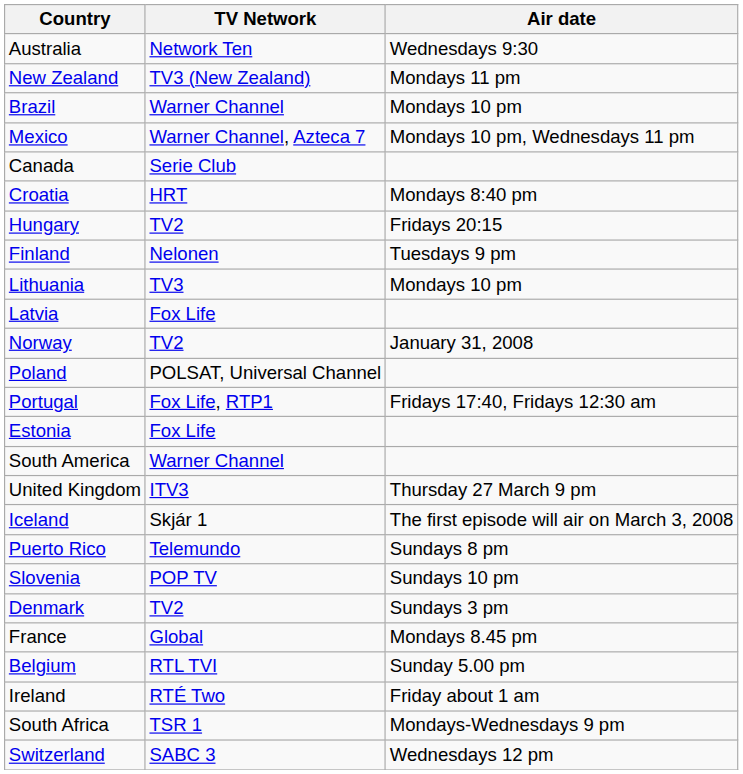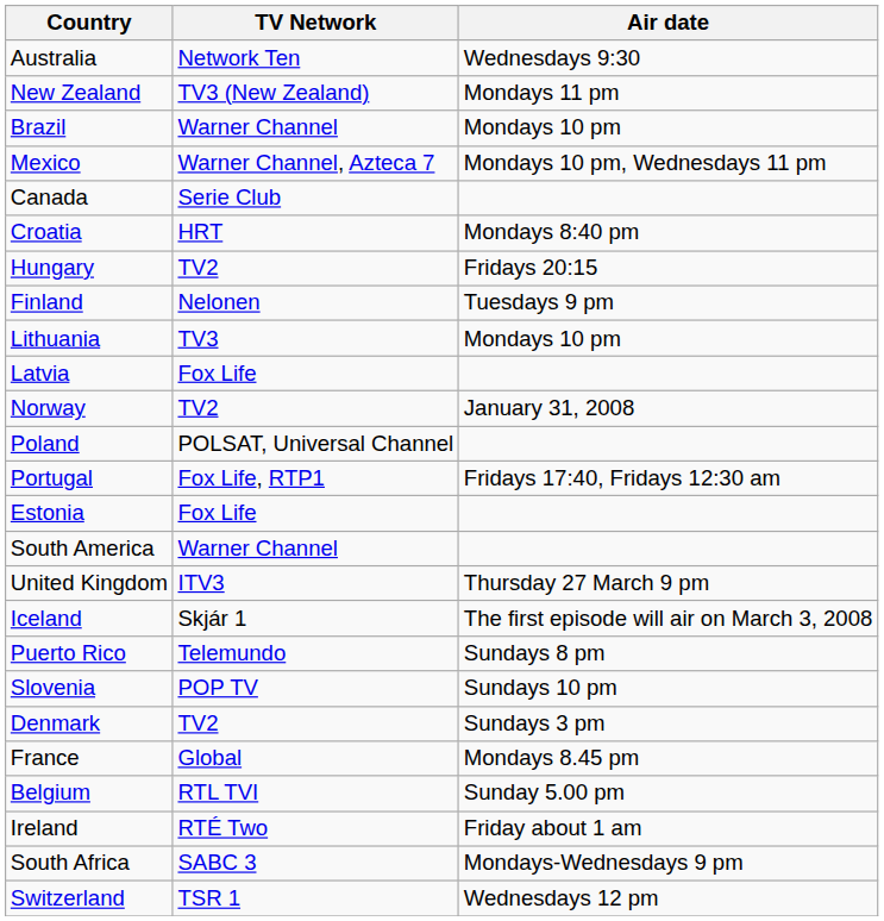South Africa | TV Network: TSR 1 -> SABC 3
Switzerland | TV Network: SABC 3 -> TSR 1
